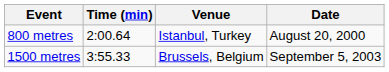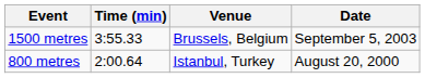rows swapped: 800 metres <-> 1500 metres
